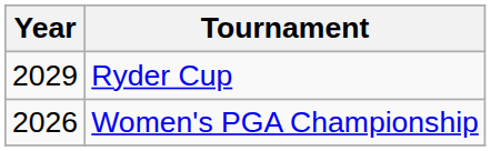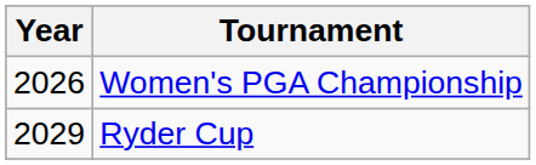rows swapped: Women's PGA Championship <-> Ryder Cup
